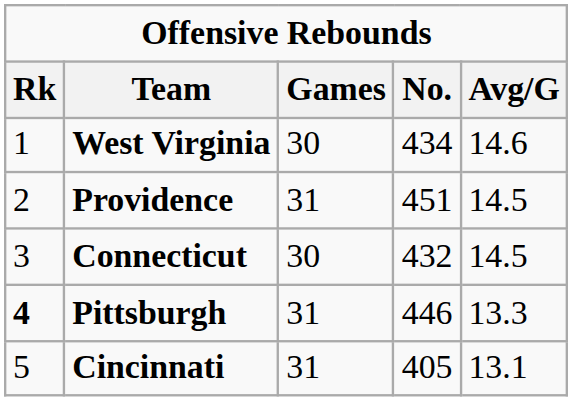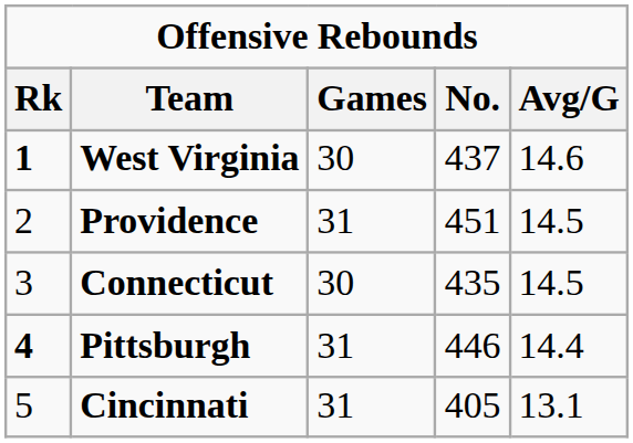West Virginia | Rk: normal -> bold
West Virginia | No.: 434 -> 437
Connecticut | No.: 432 -> 435
Pittsburgh | Avg/G: 13.3 -> 14.4
